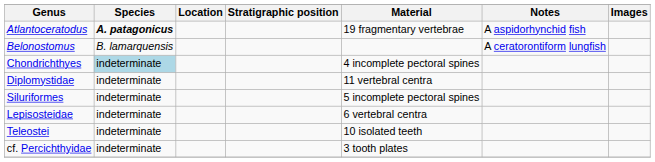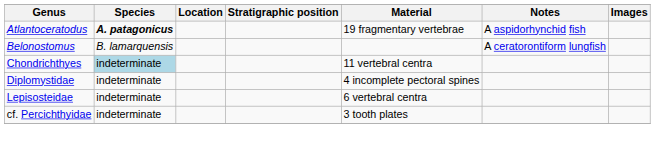Chondrichthyes | Material: 4 incomplete pectoral spines -> 11 vertebral centra
Diplomystidae | Material: 11 vertebral centra -> 4 incomplete pectoral spines
- row: Siluriformes | indeterminate | 5 incomplete pectoral spines
- row: Teleostei | indeterminate | 10 isolated teeth
